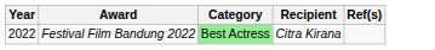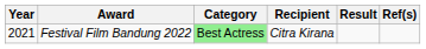+ column: Result
Festival Film Bandung 2022 | Year: 2022 -> 2021
